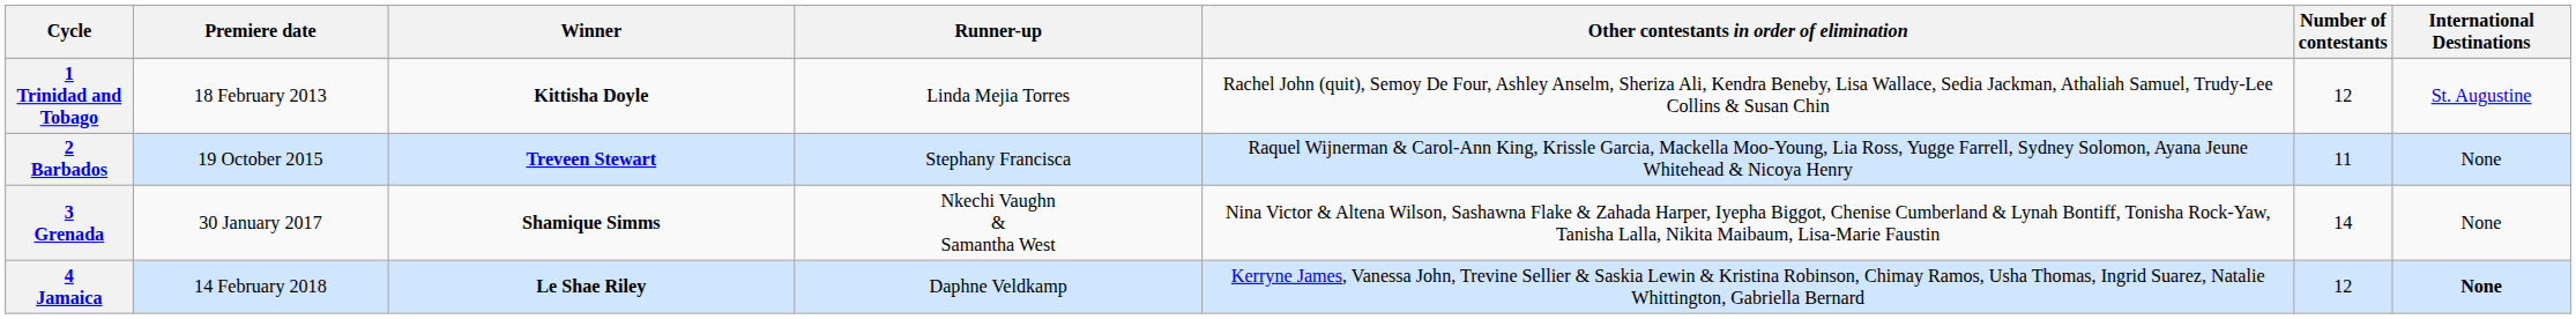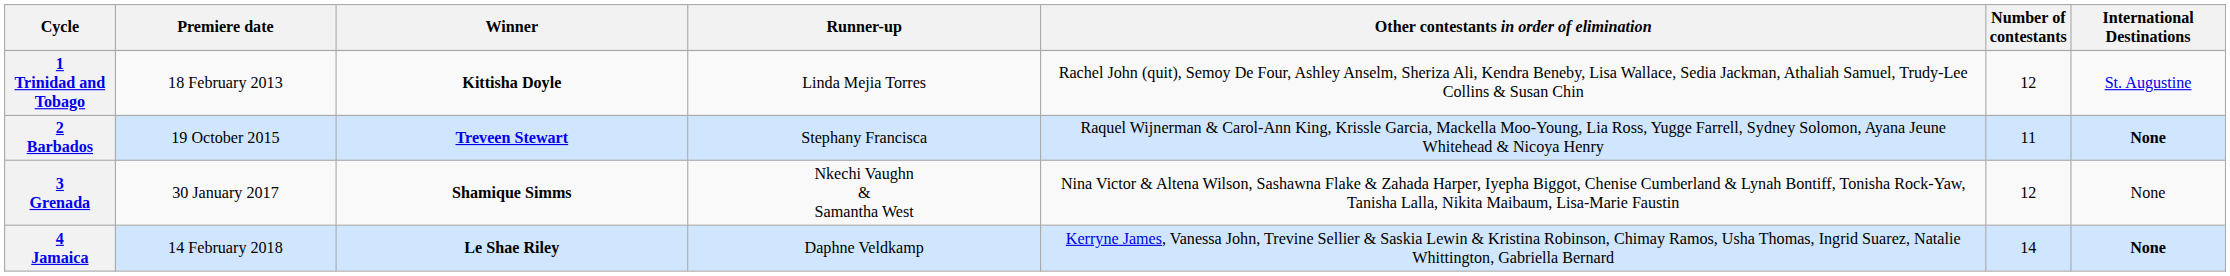2 Barbados | International Destinations: normal -> bold
3 Grenada | Number of contestants: 14 -> 12
4 Jamaica | Number of contestants: 12 -> 14
